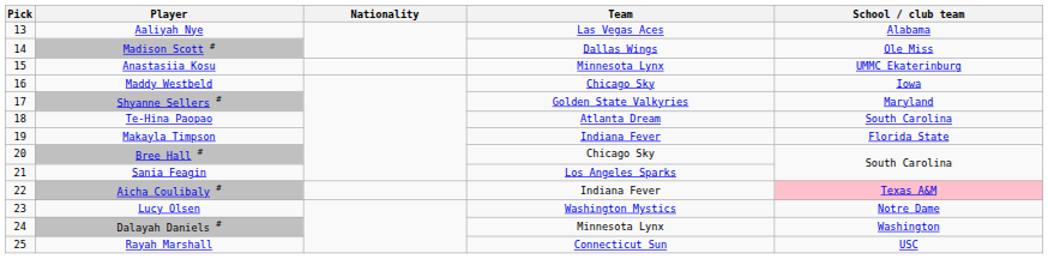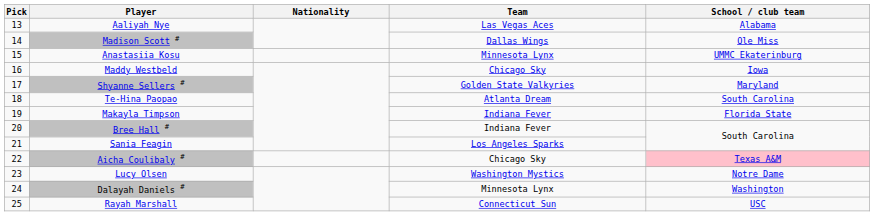Bree Hall # | Team: Chicago Sky -> Indiana Fever
Aicha Coulibaly # | Team: Indiana Fever -> Chicago Sky
